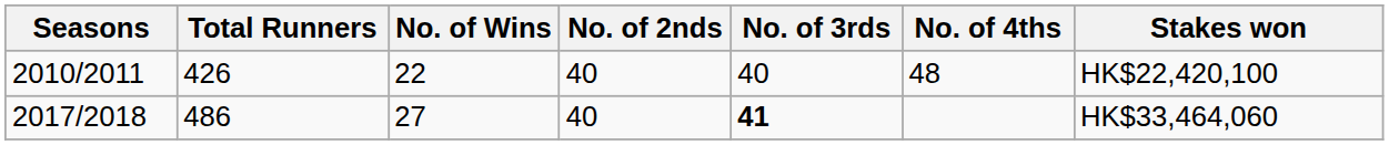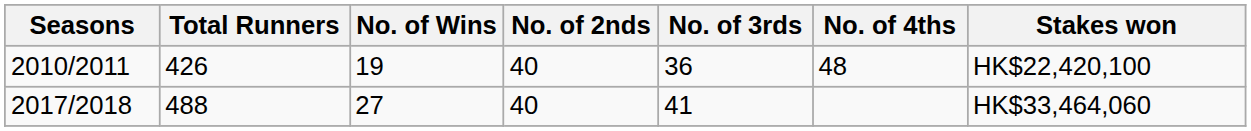2010/2011 | No. of Wins: 22 -> 19
2010/2011 | No. of 3rds: 40 -> 36
2017/2018 | Total Runners: 486 -> 488
2017/2018 | No. of 3rds: bold -> normal
